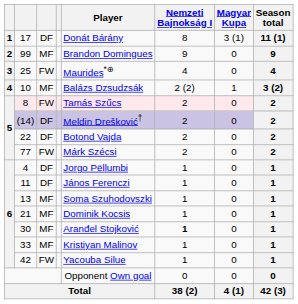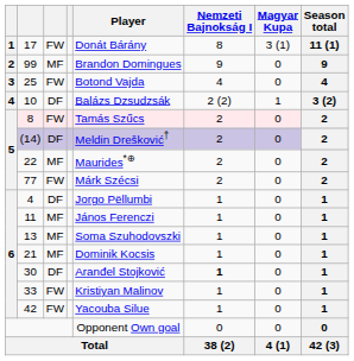17 | column 3: DF -> FW
25 | Player: Maurides*⊕ -> Botond Vajda
10 | column 3: MF -> DF
22 | column 3: DF -> MF
22 | Player: Botond Vajda -> Maurides*⊕
11 | column 3: DF -> MF
30 | column 3: MF -> DF
33 | column 3: MF -> FW
